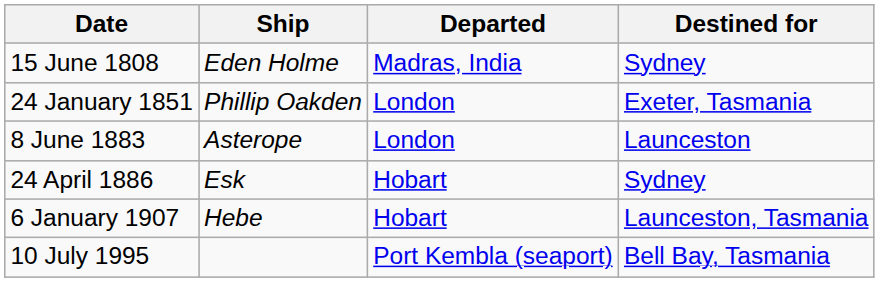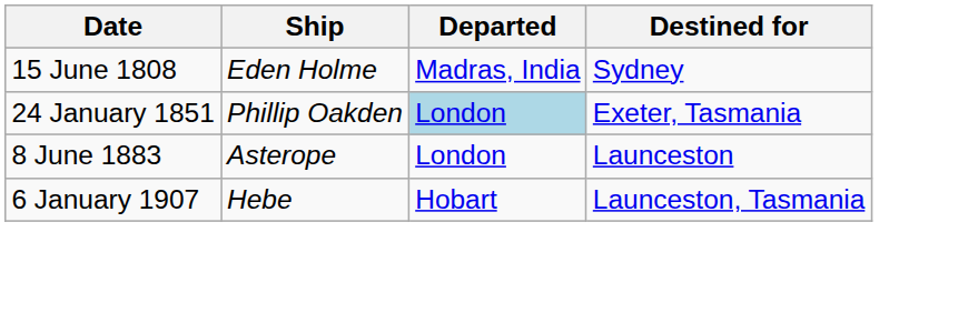24 January 1851 | Departed: no background -> lightblue background
- row: 24 April 1886 | Esk | Hobart | Sydney
- row: 10 July 1995 | Port Kembla (seaport) | Bell Bay, Tasmania
